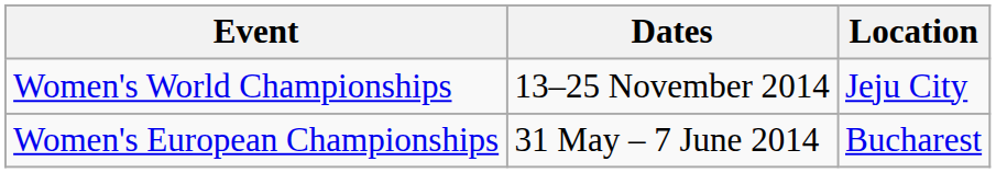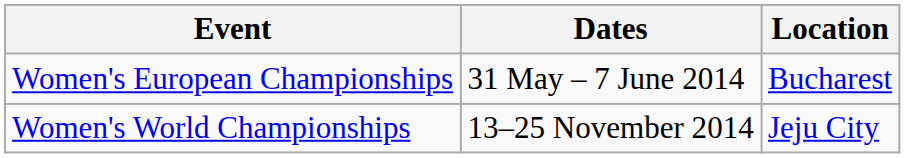rows swapped: Women's European Championships <-> Women's World Championships
